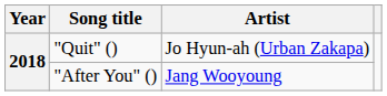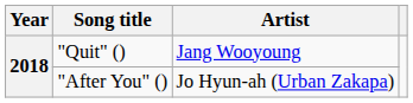"Quit" () | Artist: Jo Hyun-ah (Urban Zakapa) -> Jang Wooyoung
"After You" () | Artist: Jang Wooyoung -> Jo Hyun-ah (Urban Zakapa)
